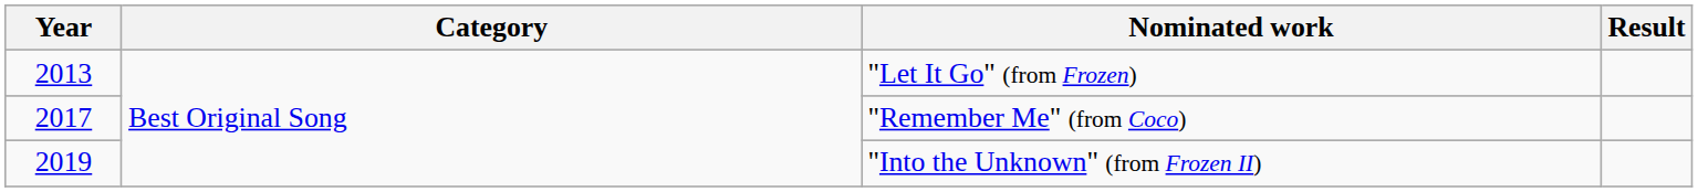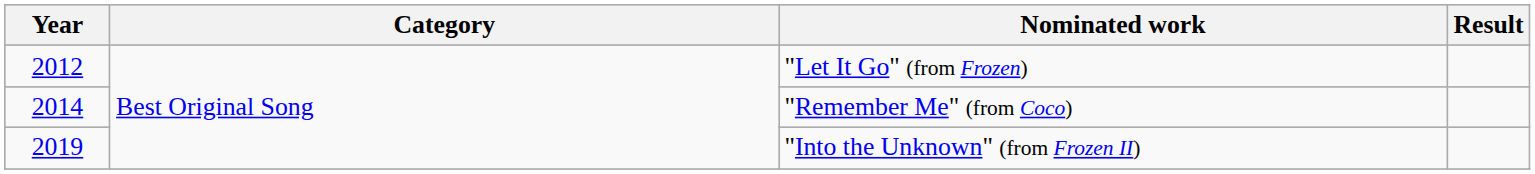"Let It Go" (from Frozen) | Year: 2013 -> 2012
"Remember Me" (from Coco) | Year: 2017 -> 2014
